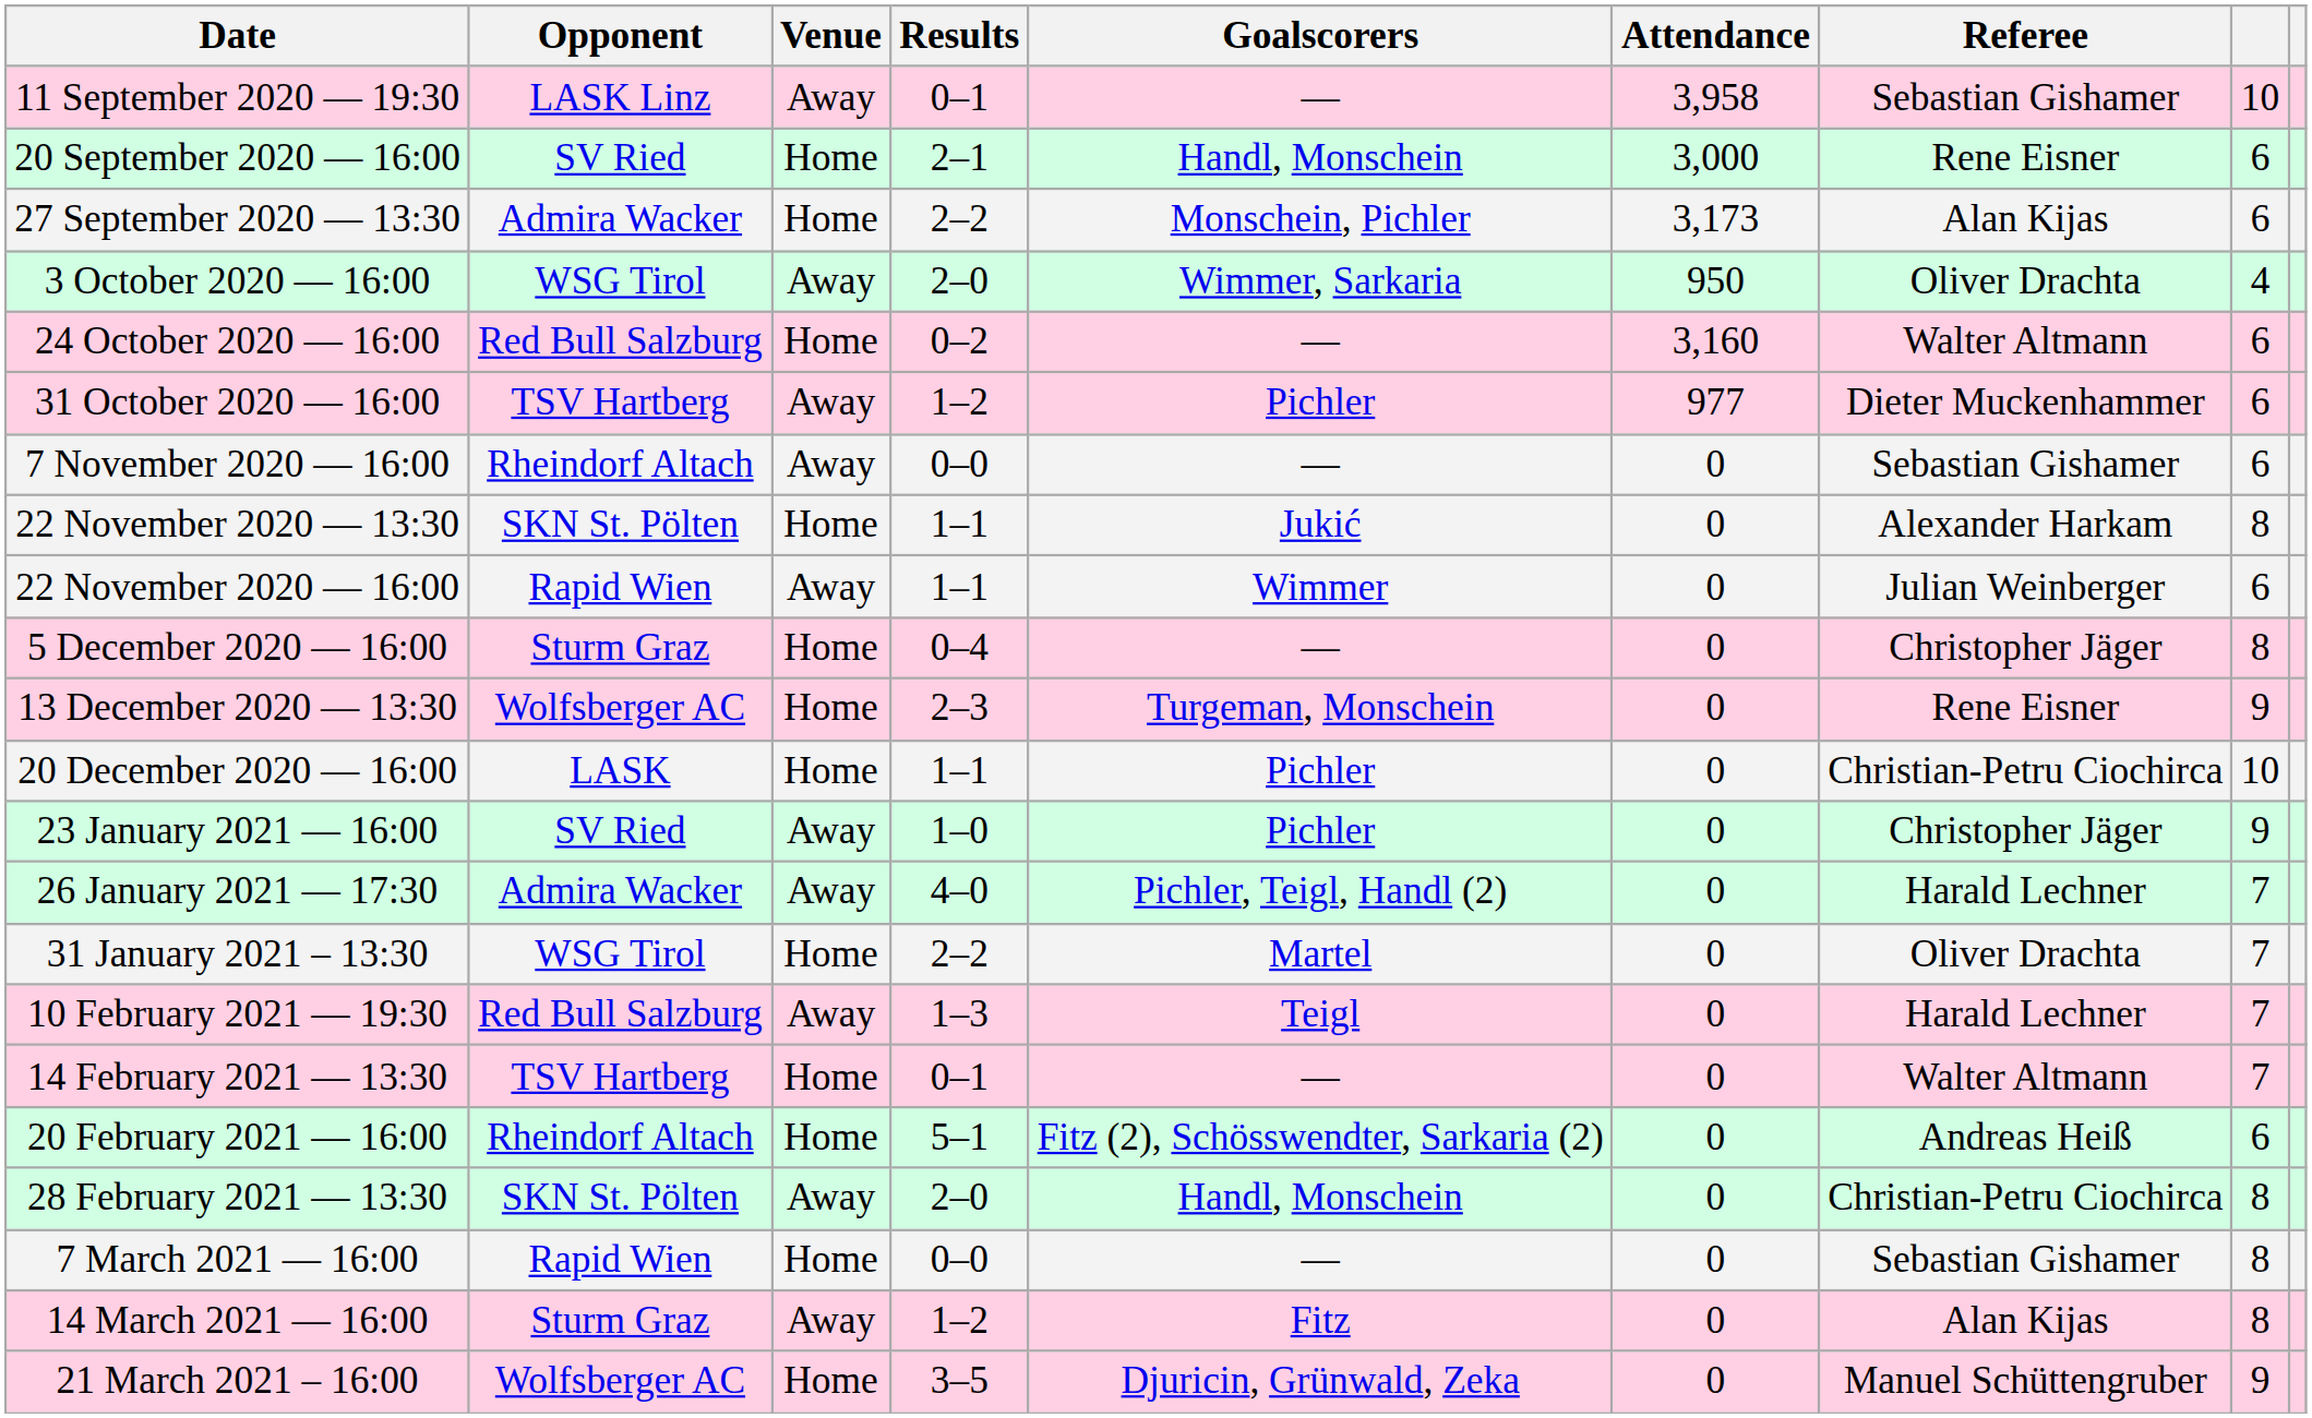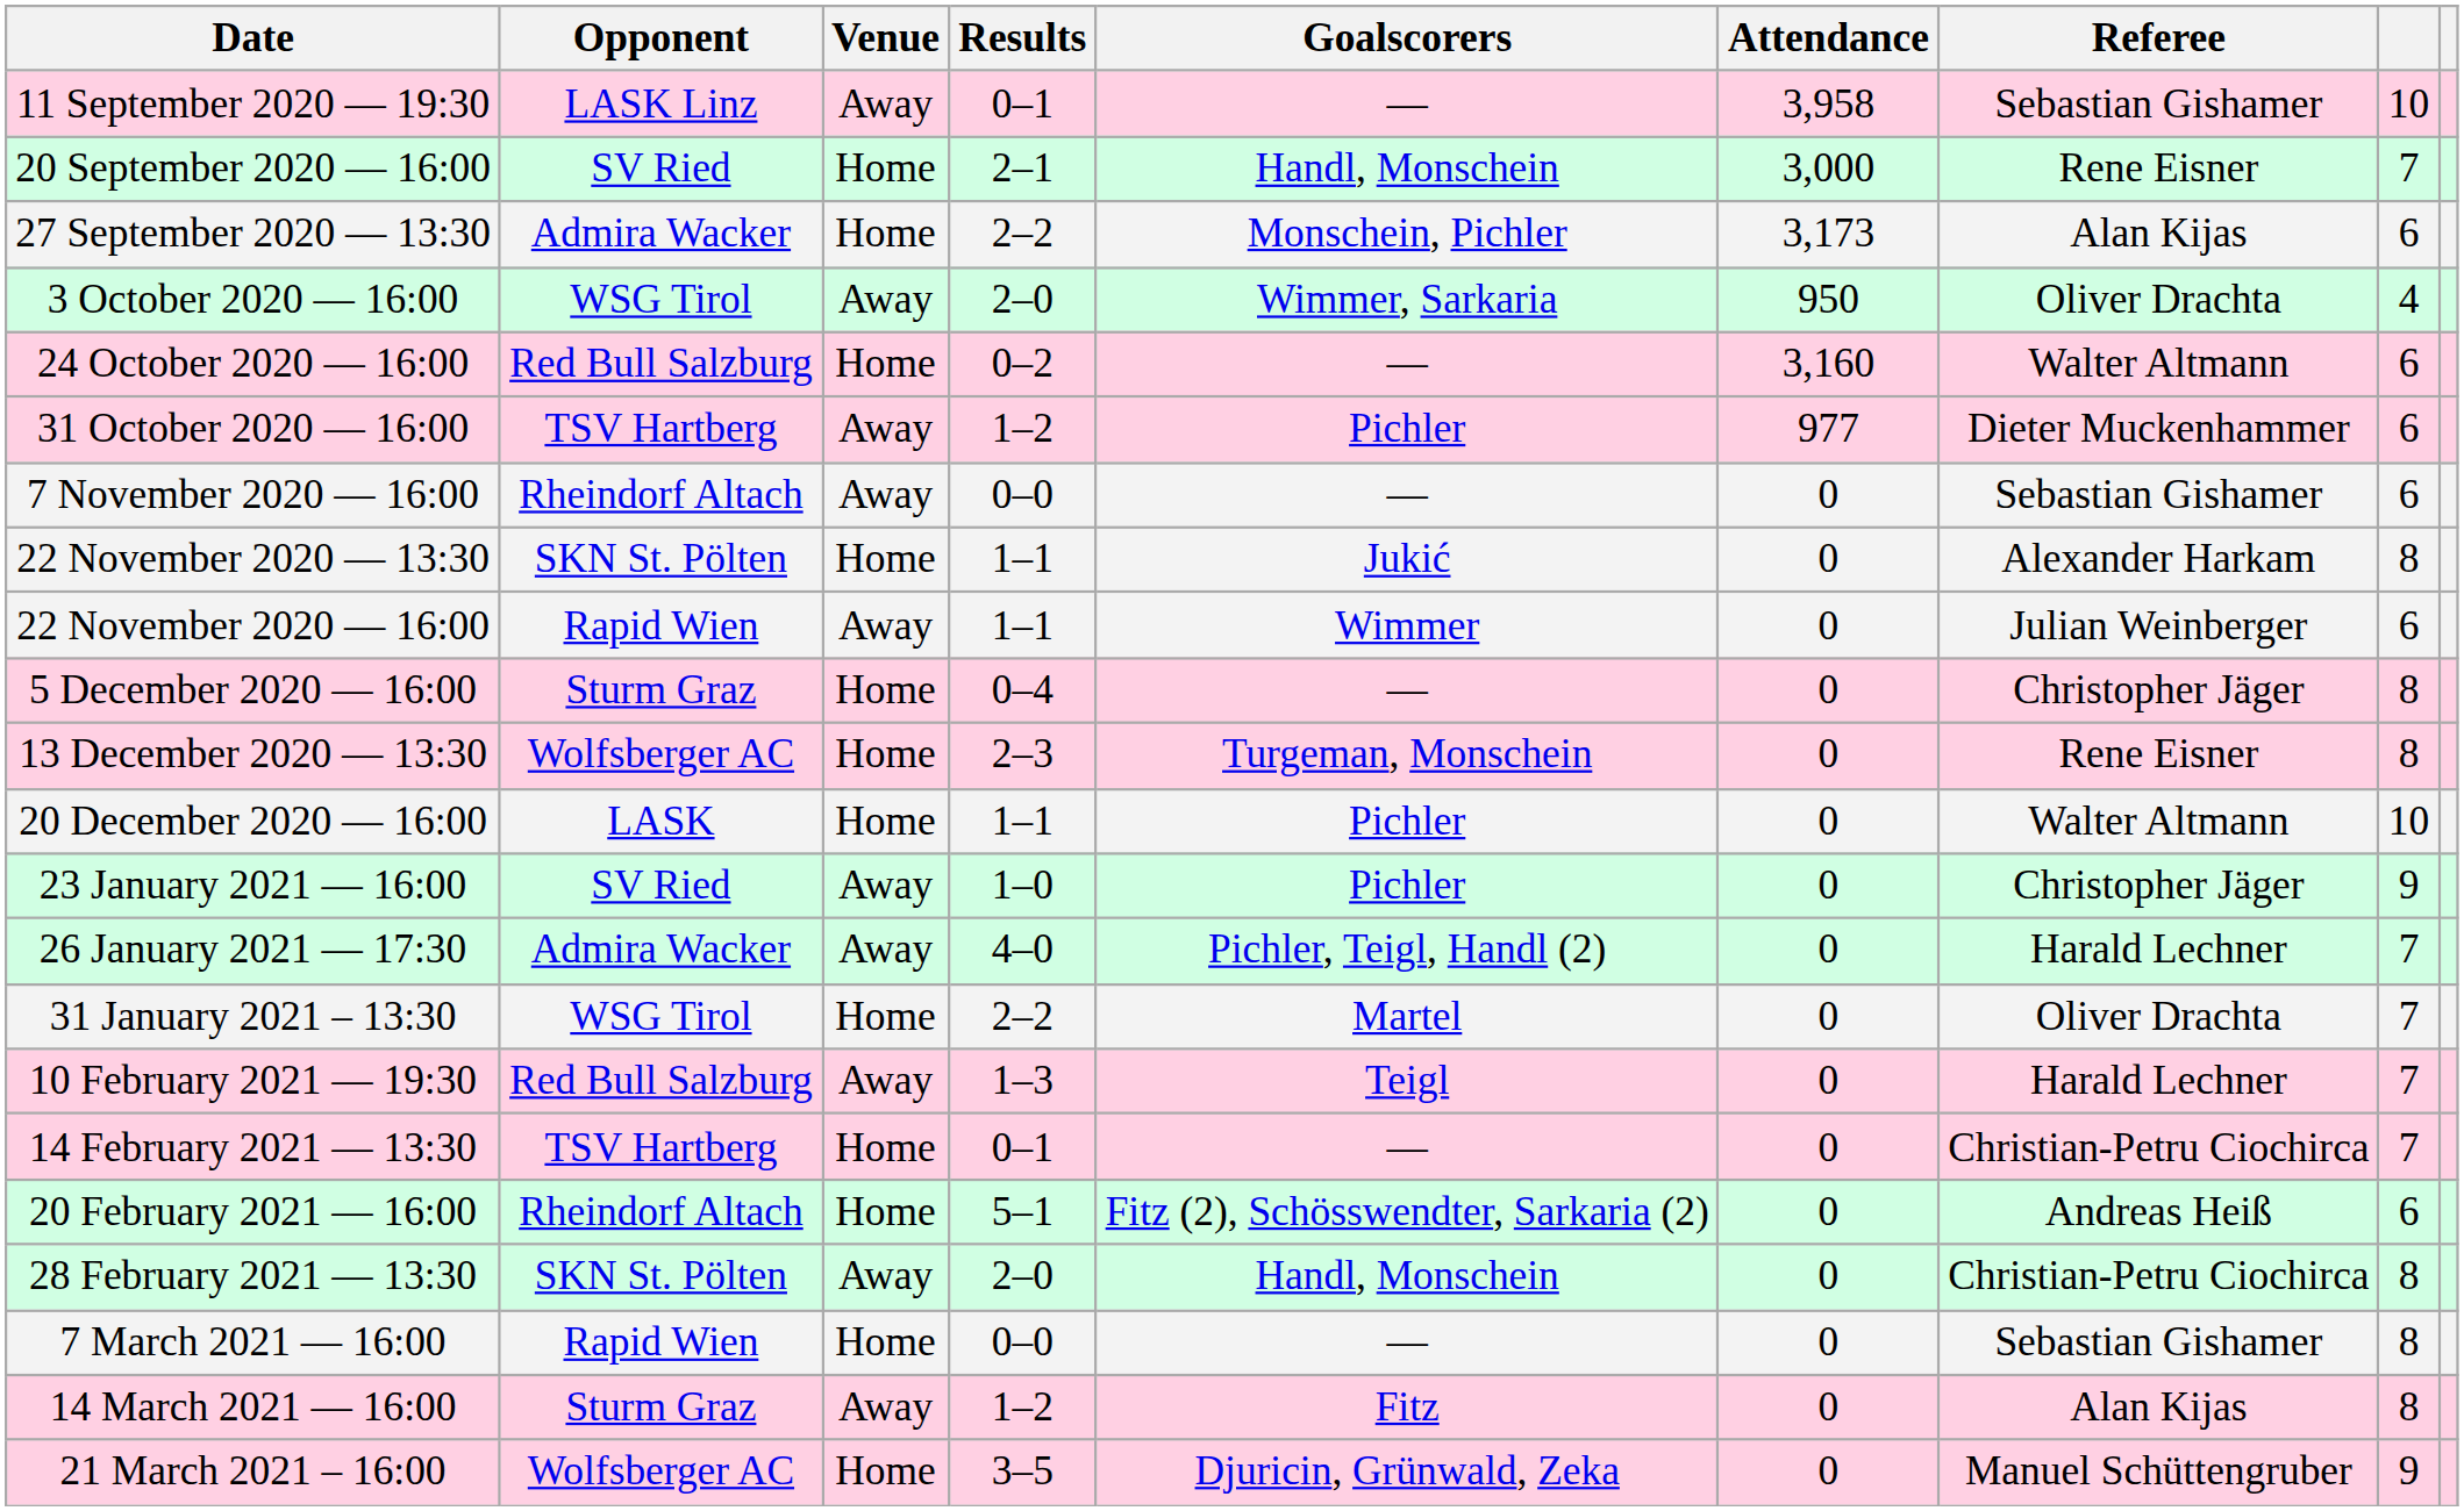20 September 2020 — 16:00 | column 8: 6 -> 7
13 December 2020 — 13:30 | column 8: 9 -> 8
20 December 2020 — 16:00 | Referee: Christian-Petru Ciochirca -> Walter Altmann
14 February 2021 — 13:30 | Referee: Walter Altmann -> Christian-Petru Ciochirca
